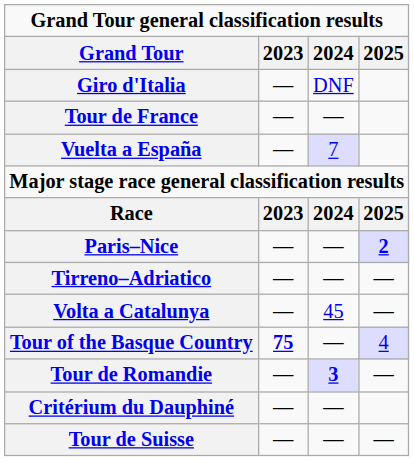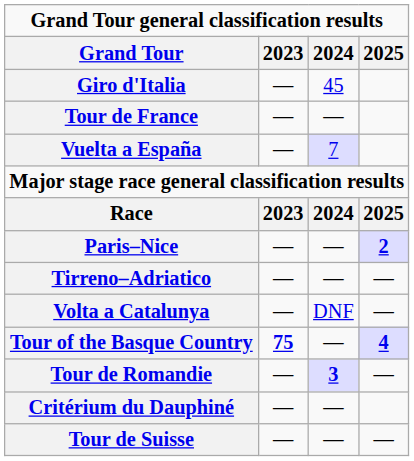Giro d'Italia | 2024: DNF -> 45
Volta a Catalunya | 2024: 45 -> DNF
Tour of the Basque Country | 2025: normal -> bold
